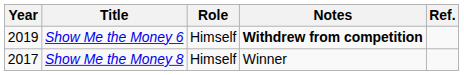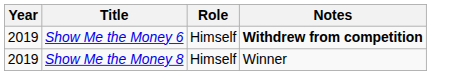- column: Ref.
Show Me the Money 8 | Year: 2017 -> 2019
